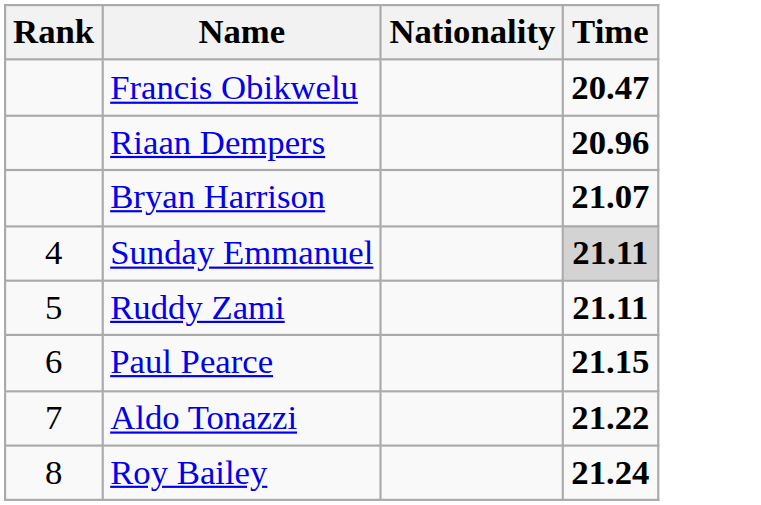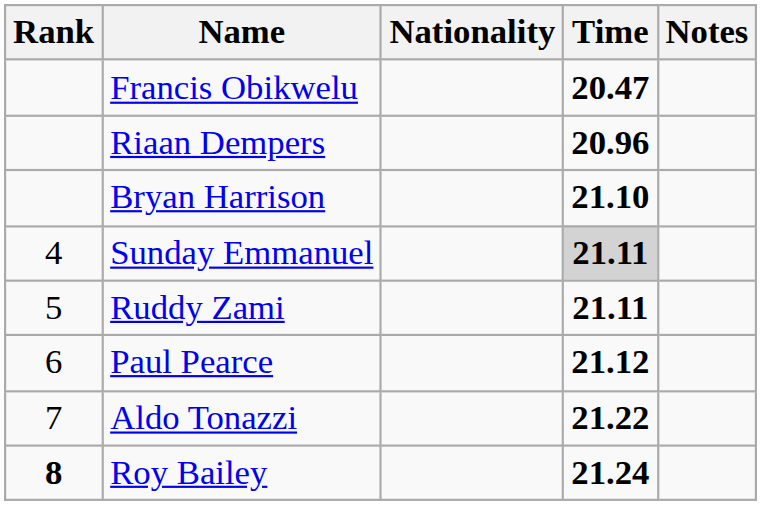+ column: Notes
Bryan Harrison | Time: 21.07 -> 21.10
Paul Pearce | Time: 21.15 -> 21.12
Roy Bailey | Rank: normal -> bold
